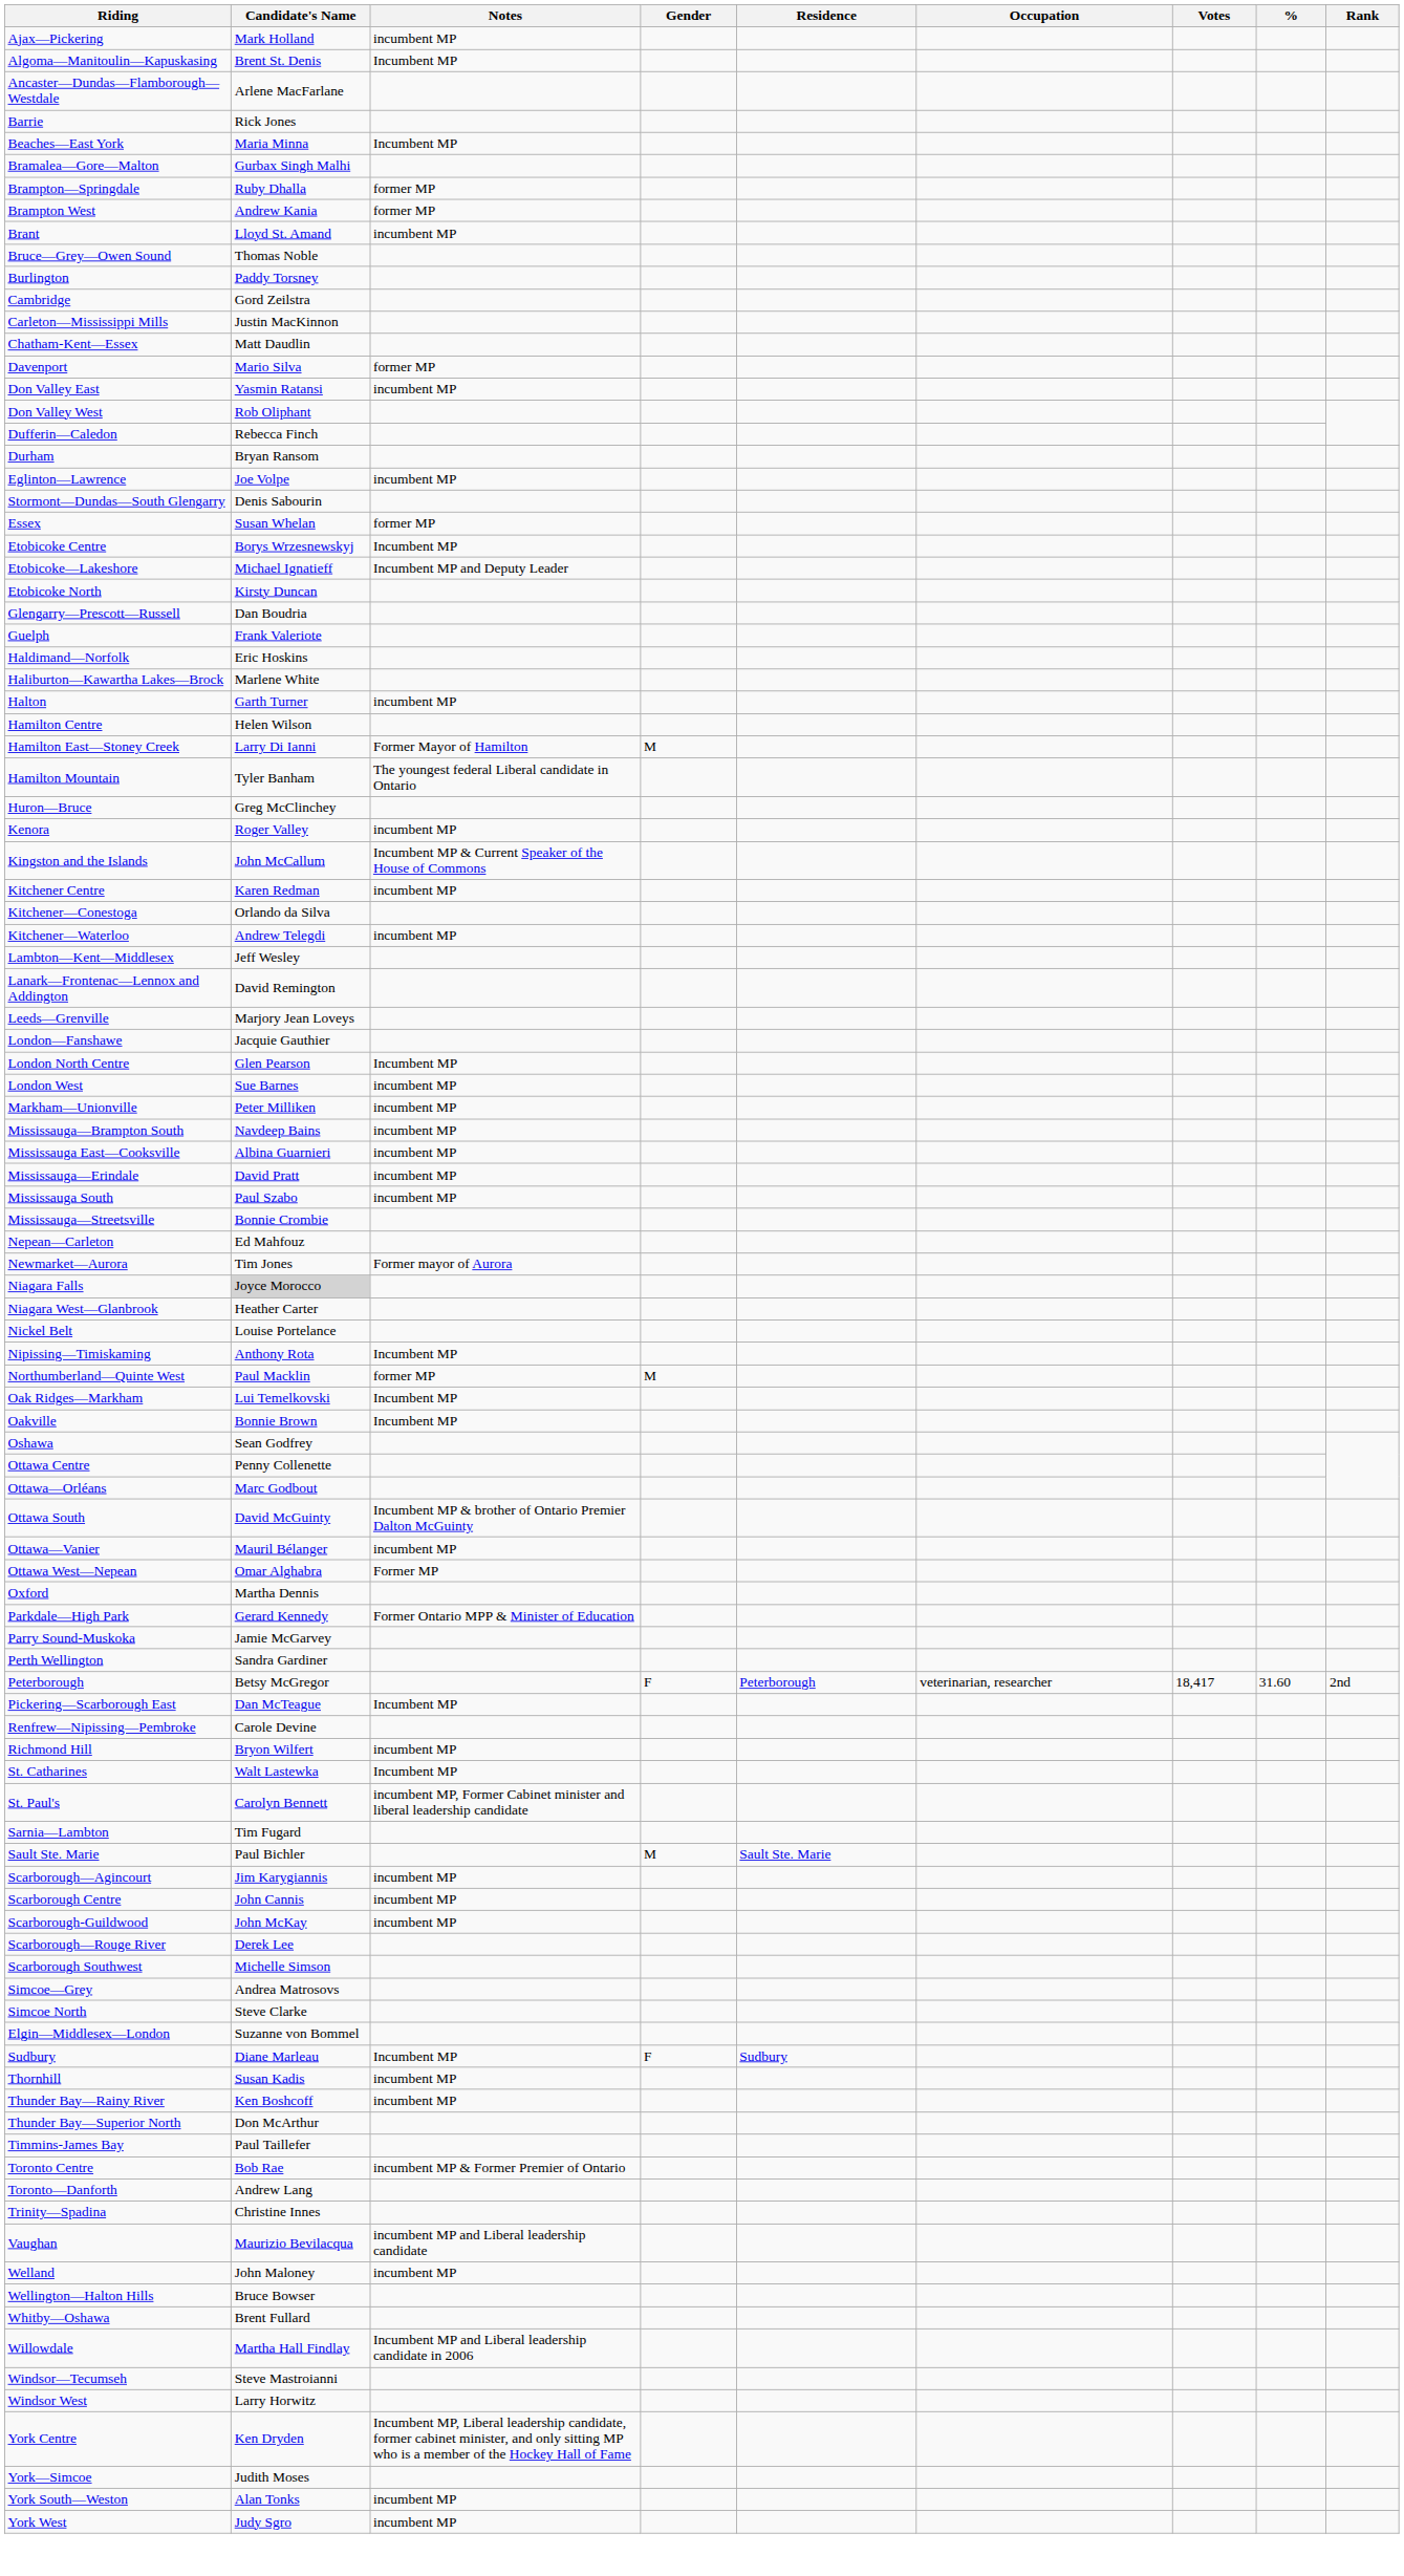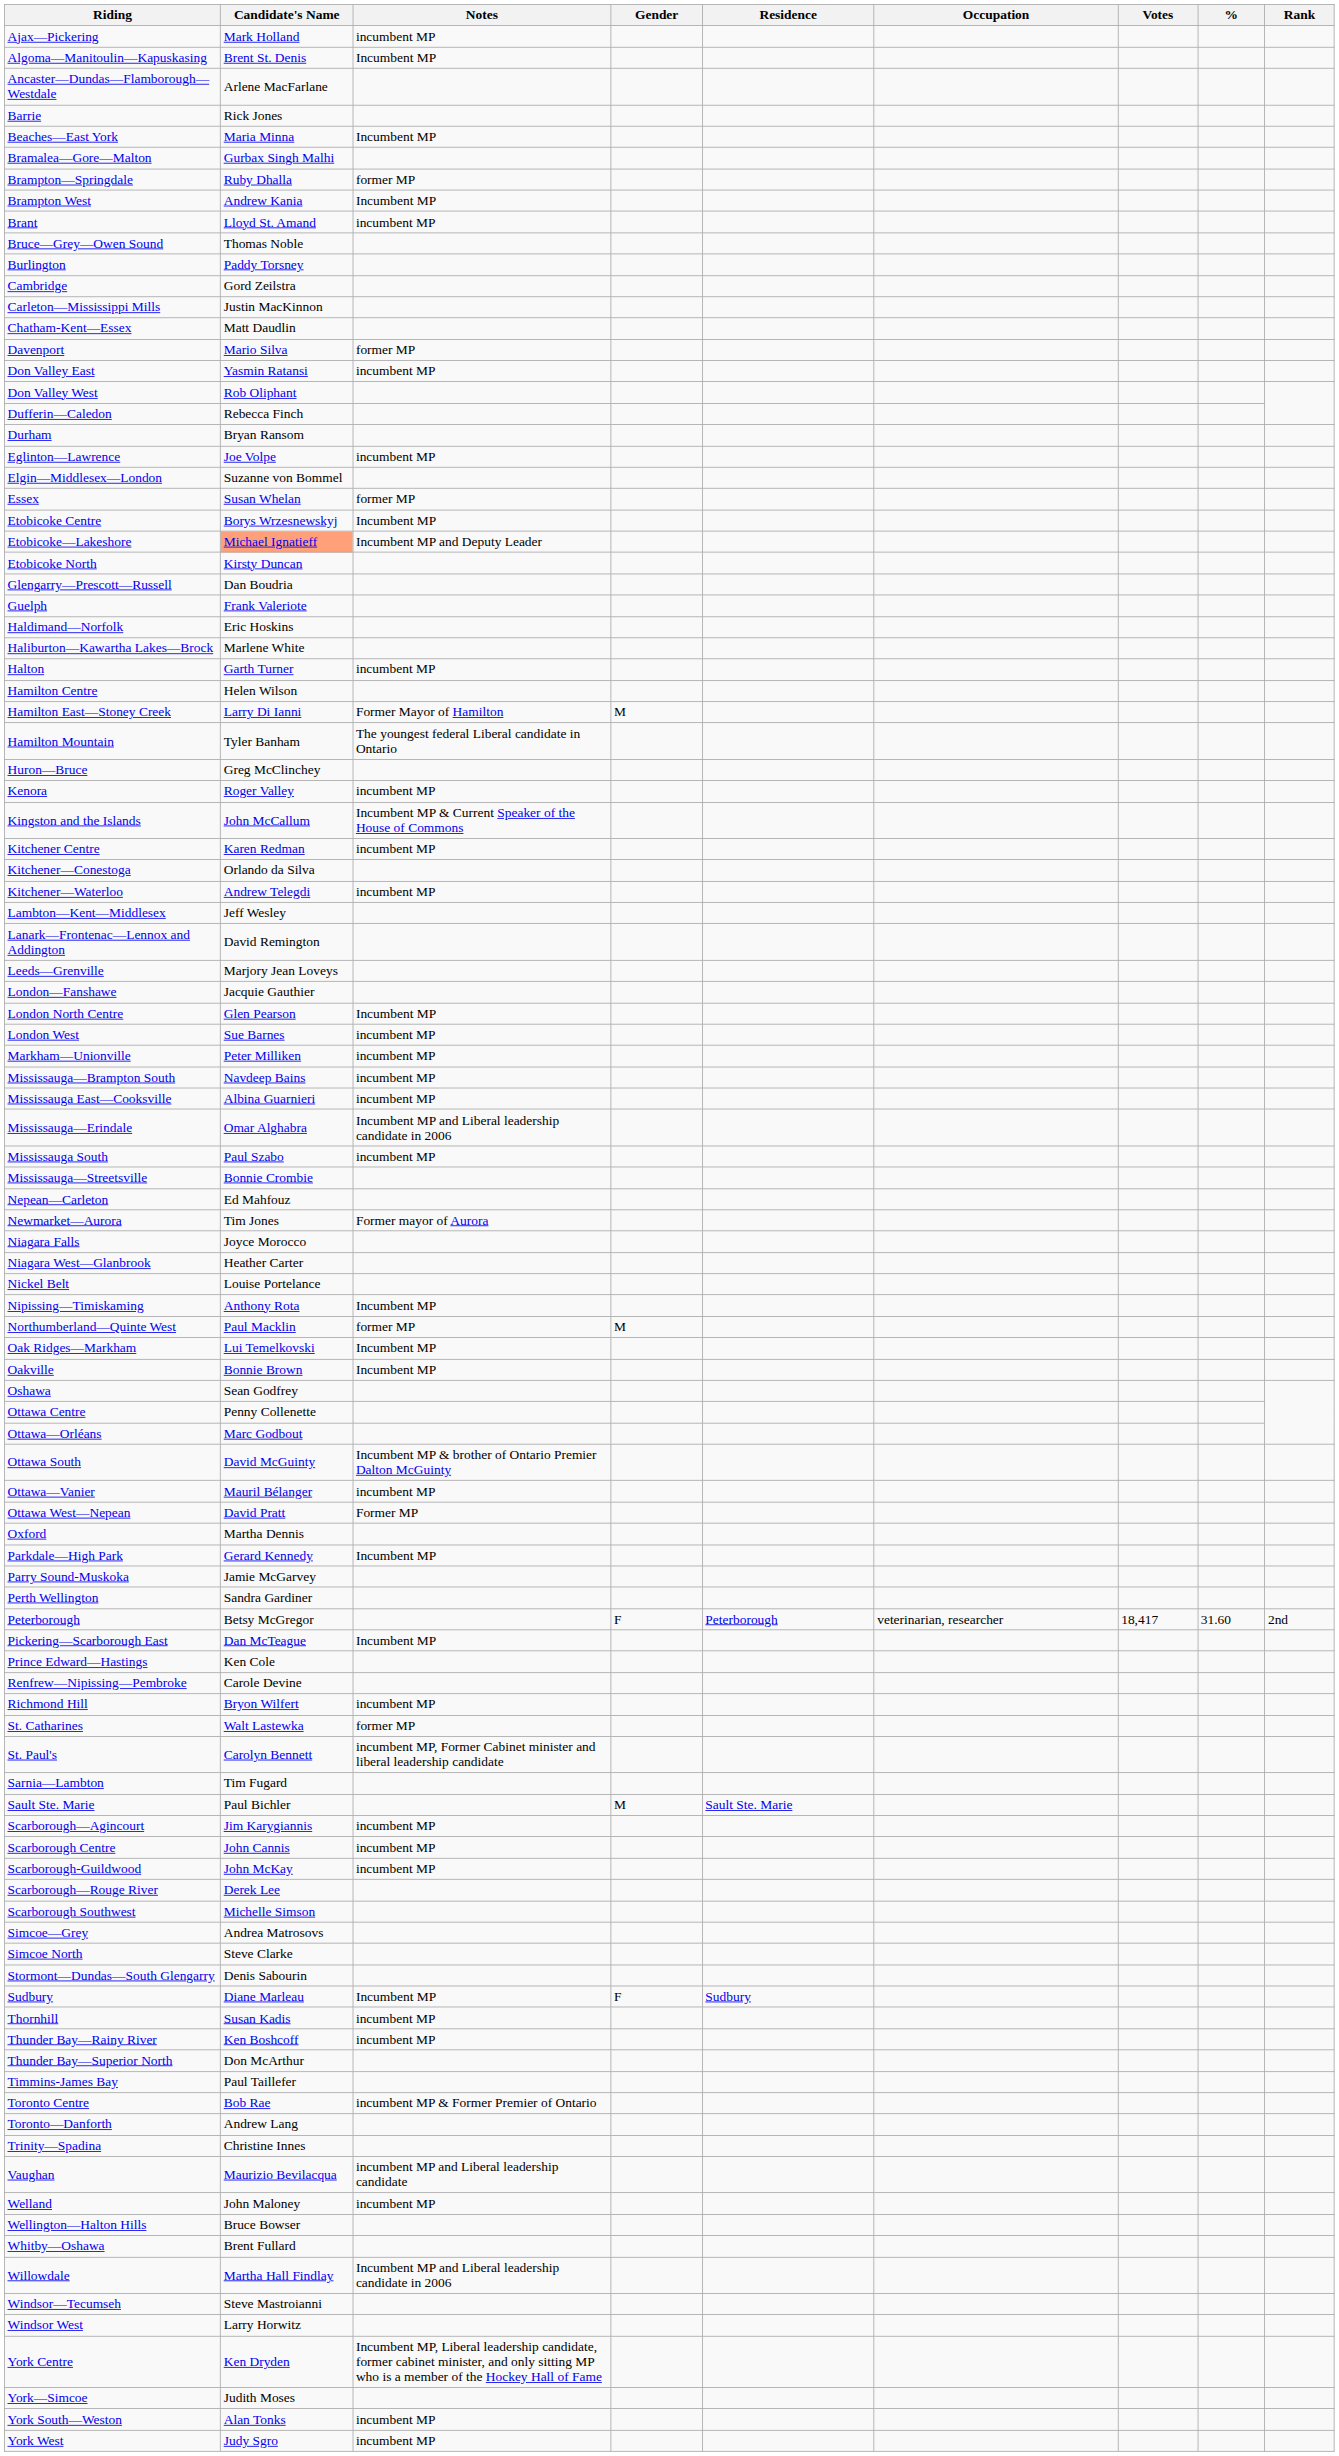Brampton West | Notes: former MP -> Incumbent MP
rows swapped: Elgin—Middlesex—London <-> Stormont—Dundas—South Glengarry
Etobicoke—Lakeshore | Candidate's Name: no background -> lightsalmon background
Mississauga—Erindale | Candidate's Name: David Pratt -> Omar Alghabra
Mississauga—Erindale | Notes: incumbent MP -> Incumbent MP and Liberal leadership candidate in 2006
Niagara Falls | Candidate's Name: lightgrey background -> no background
Ottawa West—Nepean | Candidate's Name: Omar Alghabra -> David Pratt
Parkdale—High Park | Notes: Former Ontario MPP & Minister of Education -> Incumbent MP
+ row: Prince Edward—Hastings | Ken Cole
St. Catharines | Notes: Incumbent MP -> former MP
